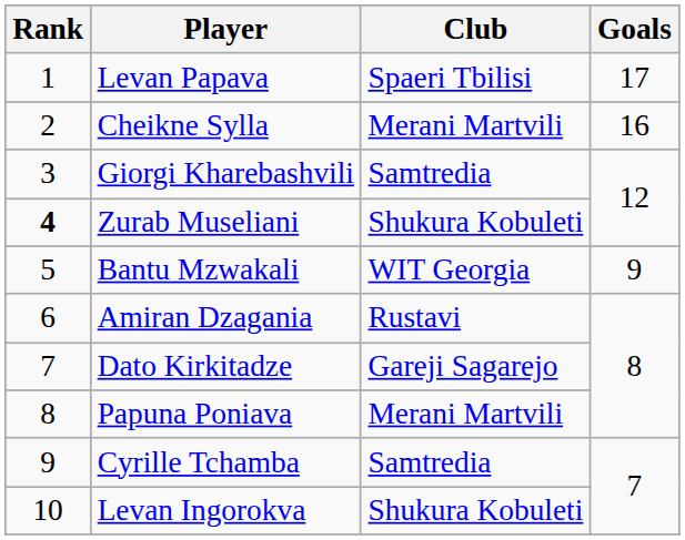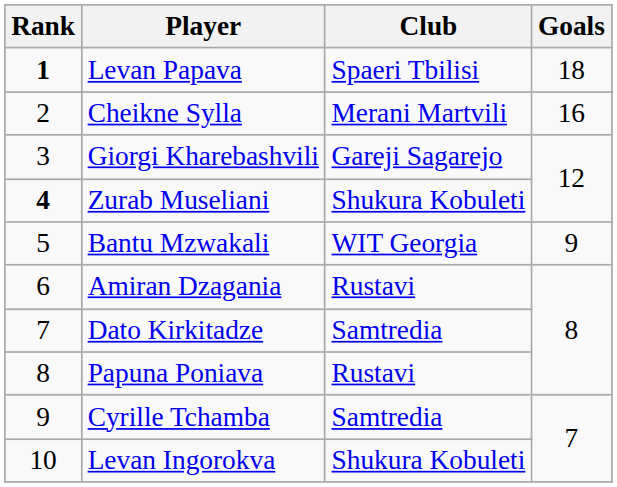Levan Papava | Rank: normal -> bold
Levan Papava | Goals: 17 -> 18
Giorgi Kharebashvili | Club: Samtredia -> Gareji Sagarejo
Dato Kirkitadze | Club: Gareji Sagarejo -> Samtredia
Papuna Poniava | Club: Merani Martvili -> Rustavi
